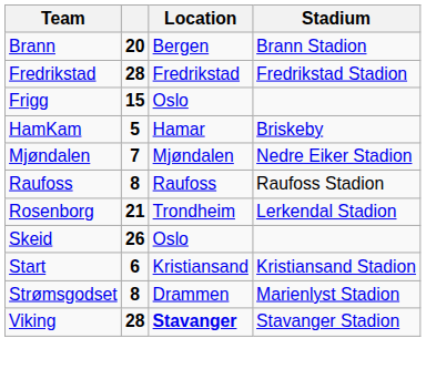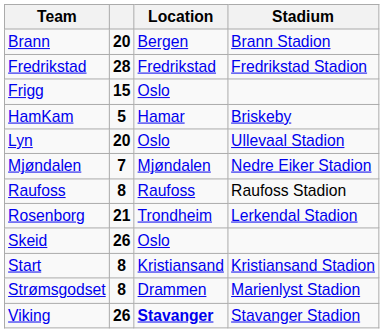+ row: Lyn | 20 | Oslo | Ullevaal Stadion
Start | column 2: 6 -> 8
Viking | column 2: 28 -> 26
